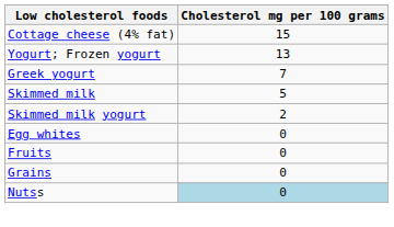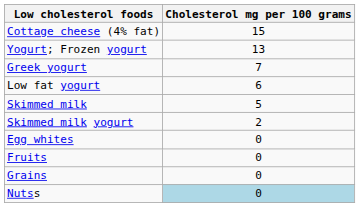+ row: Low fat yogurt | 6
